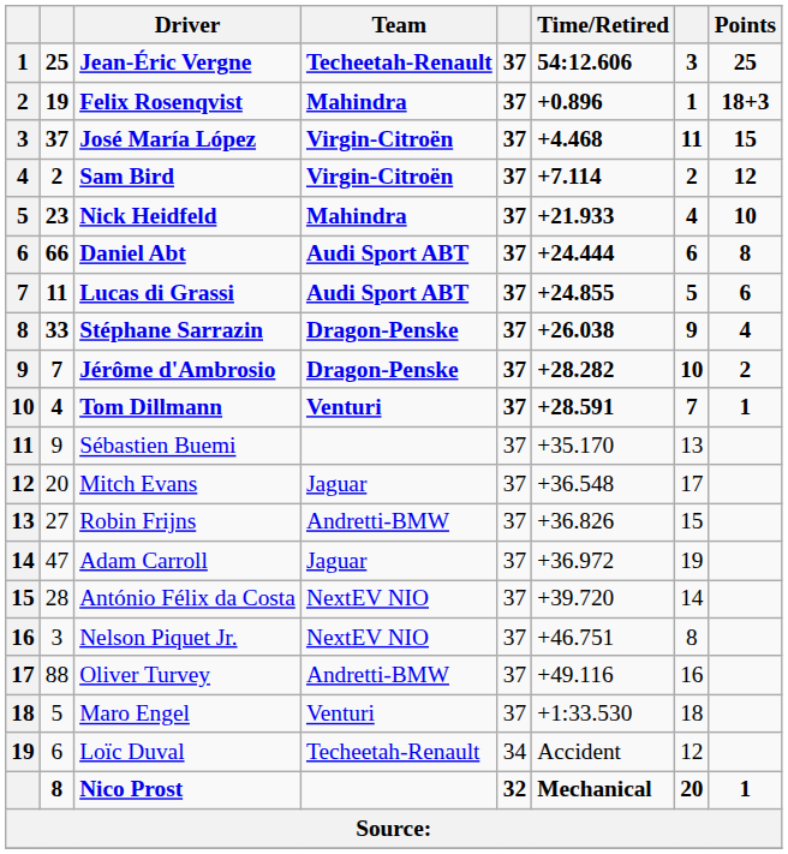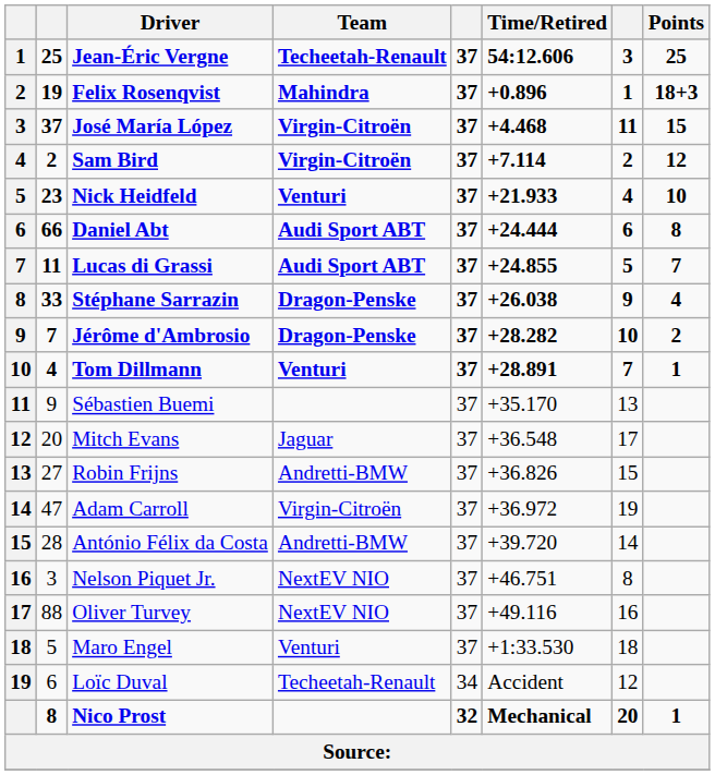Nick Heidfeld | Team: Mahindra -> Venturi
Lucas di Grassi | Points: 6 -> 7
Tom Dillmann | Time/Retired: +28.591 -> +28.891
Adam Carroll | Team: Jaguar -> Virgin-Citroën
António Félix da Costa | Team: NextEV NIO -> Andretti-BMW
Oliver Turvey | Team: Andretti-BMW -> NextEV NIO
